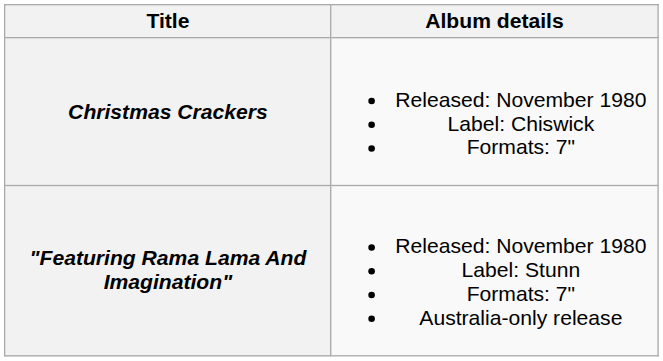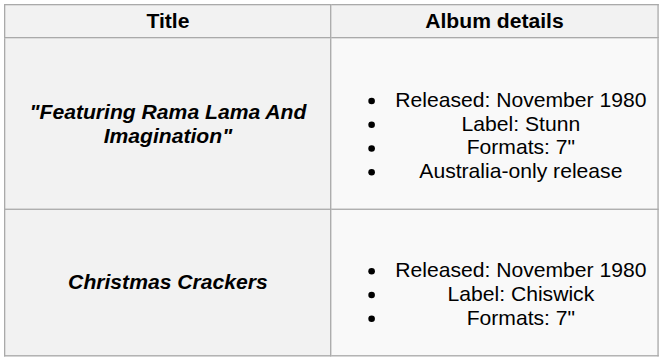rows swapped: "Featuring Rama Lama And Imagination" <-> Christmas Crackers
